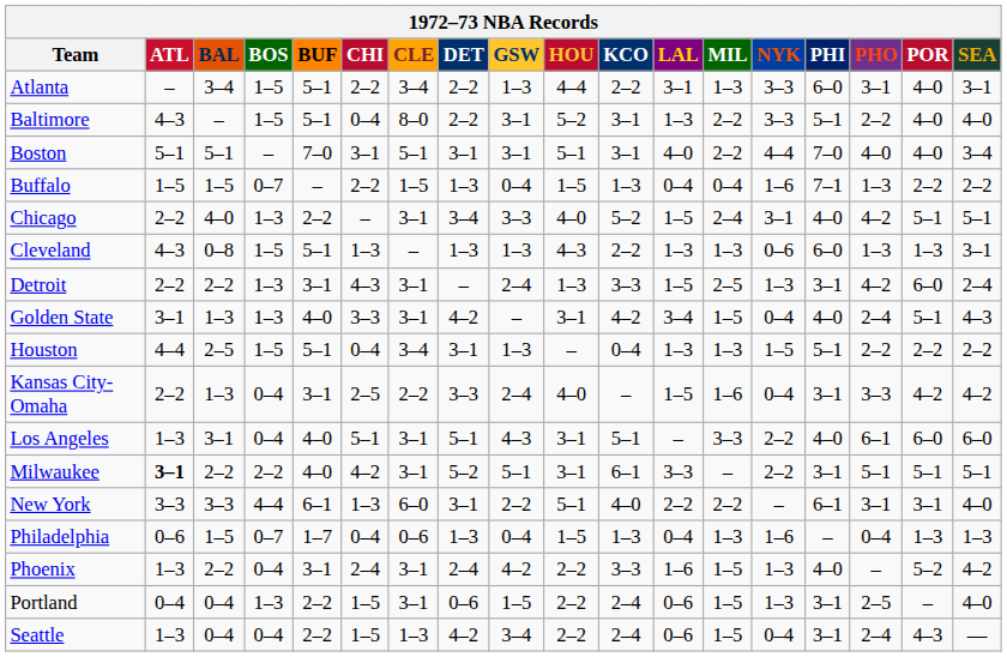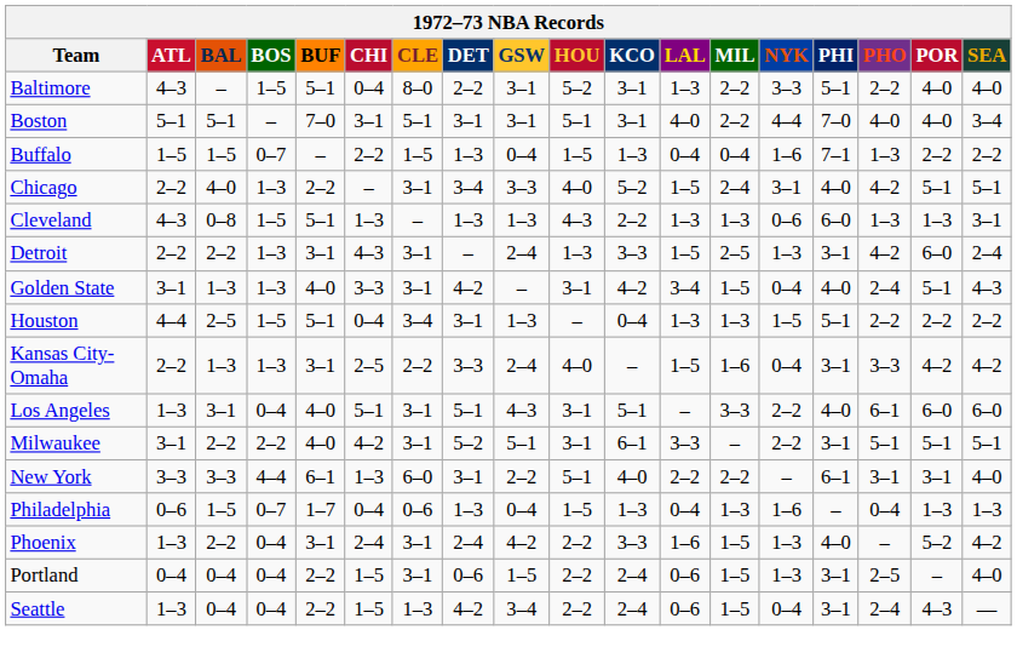- row: Atlanta | – | 3–4 | 1–5 | 5–1 | 2–2 | 3–4 | 2–2 | 1–3 | 4–4 | 2–2 | 3–1 | 1–3 | 3–3 | 6–0 | 3–1 | 4–0 | 3–1
Kansas City-Omaha | BOS: 0–4 -> 1–3
Milwaukee | ATL: bold -> normal
Portland | BOS: 1–3 -> 0–4
